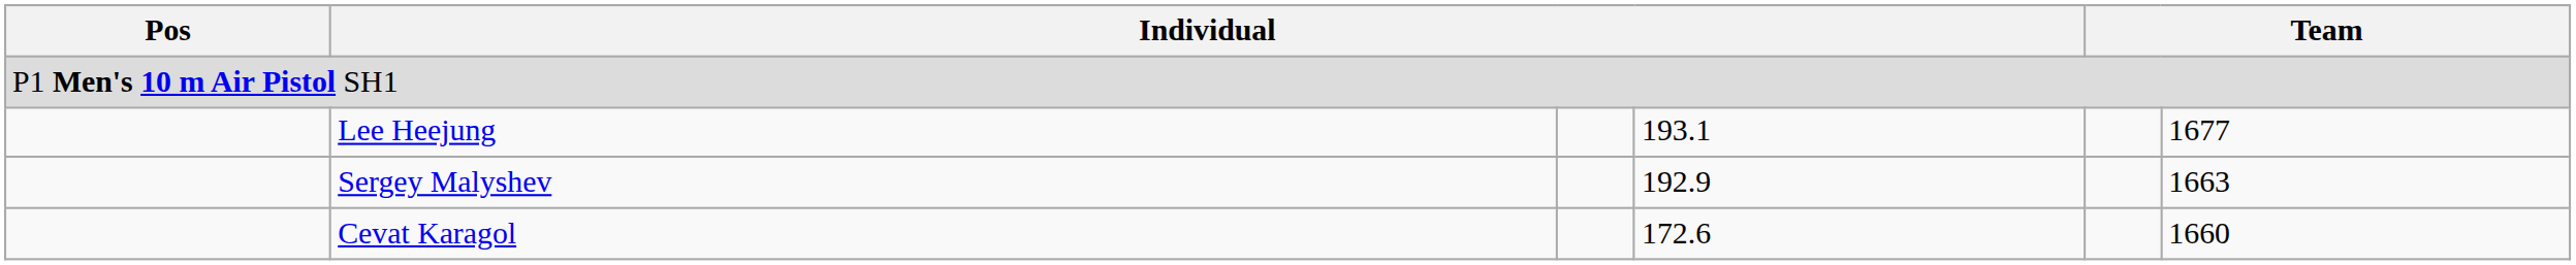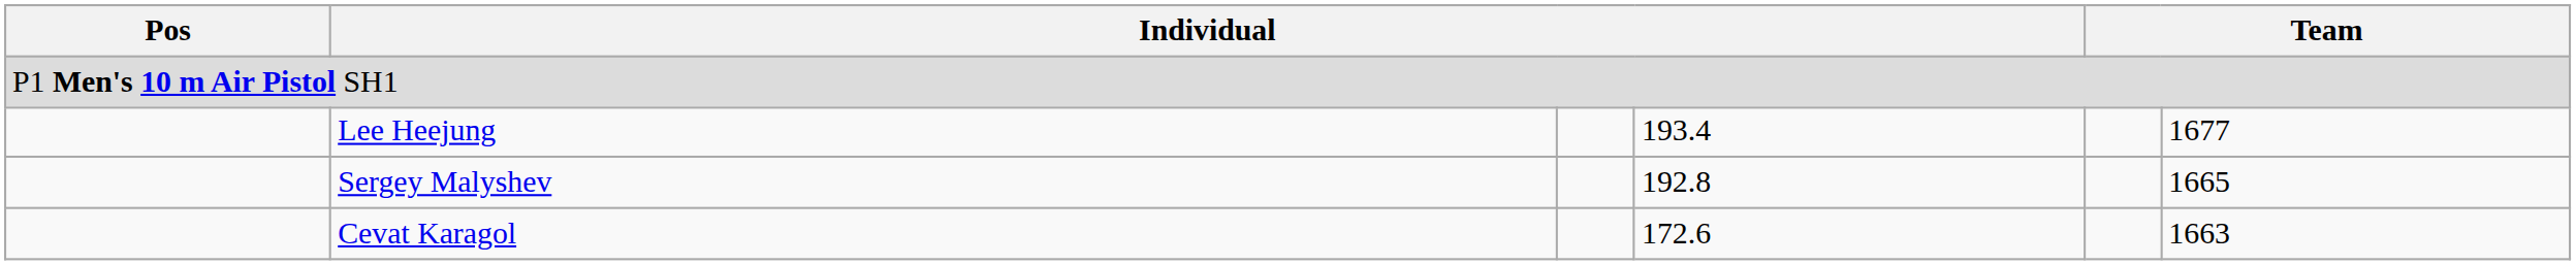Lee Heejung | column 4: 193.1 -> 193.4
Sergey Malyshev | column 4: 192.9 -> 192.8
Sergey Malyshev | column 6: 1663 -> 1665
Cevat Karagol | column 6: 1660 -> 1663
